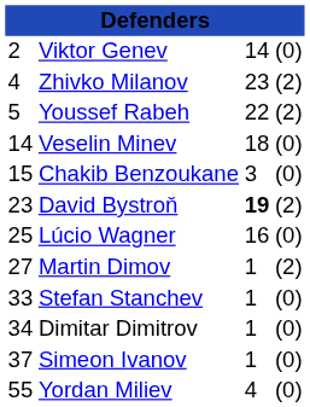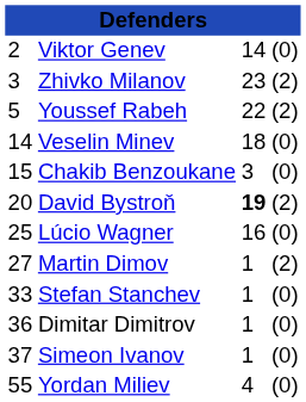Zhivko Milanov | column 1: 4 -> 3
David Bystroň | column 1: 23 -> 20
Dimitar Dimitrov | column 1: 34 -> 36
